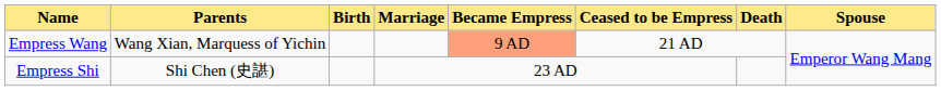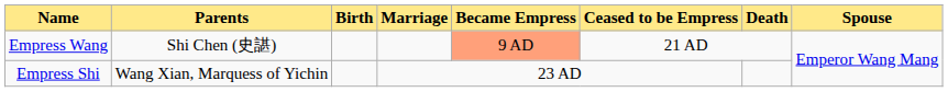Empress Wang | Parents: Wang Xian, Marquess of Yichin -> Shi Chen (史諶)
Empress Shi | Parents: Shi Chen (史諶) -> Wang Xian, Marquess of Yichin
